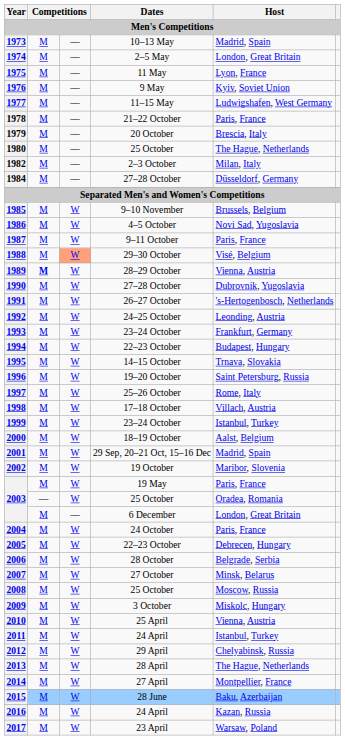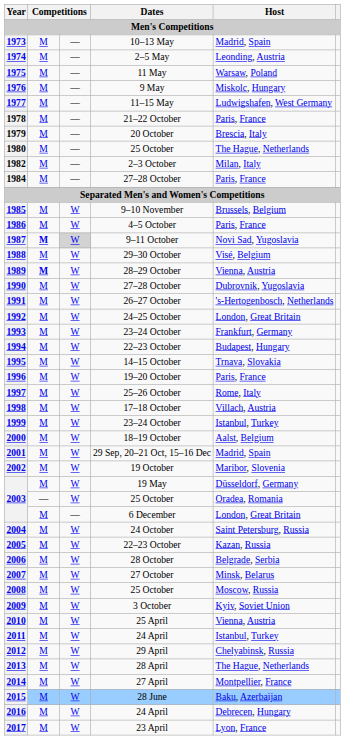1974 | Host: London, Great Britain -> Leonding, Austria
1975 | Host: Lyon, France -> Warsaw, Poland
1976 | Host: Kyiv, Soviet Union -> Miskolc, Hungary
1984 | Host: Düsseldorf, Germany -> Paris, France
1986 | Host: Novi Sad, Yugoslavia -> Paris, France
1987 | column 2: normal -> bold
1987 | column 3: no background -> lightgrey background
1987 | Host: Paris, France -> Novi Sad, Yugoslavia
1988 | column 3: lightsalmon background -> no background
1992 | Host: Leonding, Austria -> London, Great Britain
1996 | Host: Saint Petersburg, Russia -> Paris, France
2003 / 19 May | Host: Paris, France -> Düsseldorf, Germany
2004 | Host: Paris, France -> Saint Petersburg, Russia
2005 | Host: Debrecen, Hungary -> Kazan, Russia
2009 | Host: Miskolc, Hungary -> Kyiv, Soviet Union
2016 | Host: Kazan, Russia -> Debrecen, Hungary
2017 | Host: Warsaw, Poland -> Lyon, France
